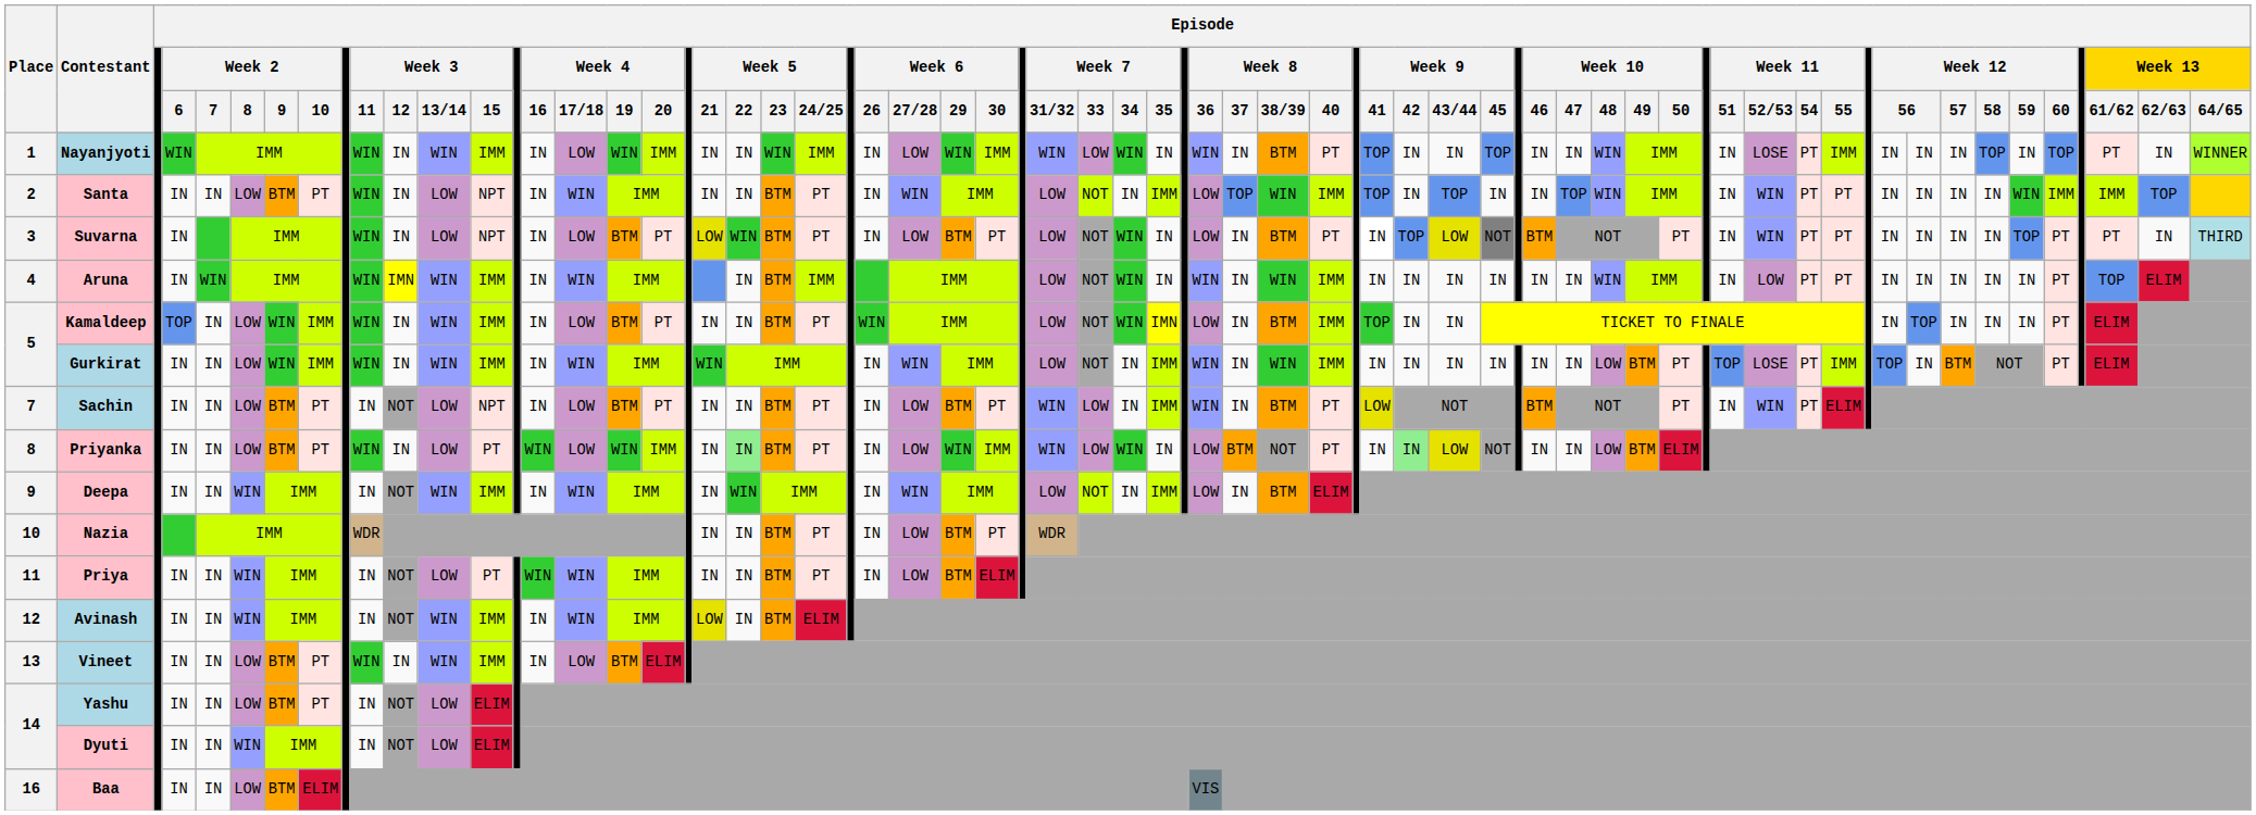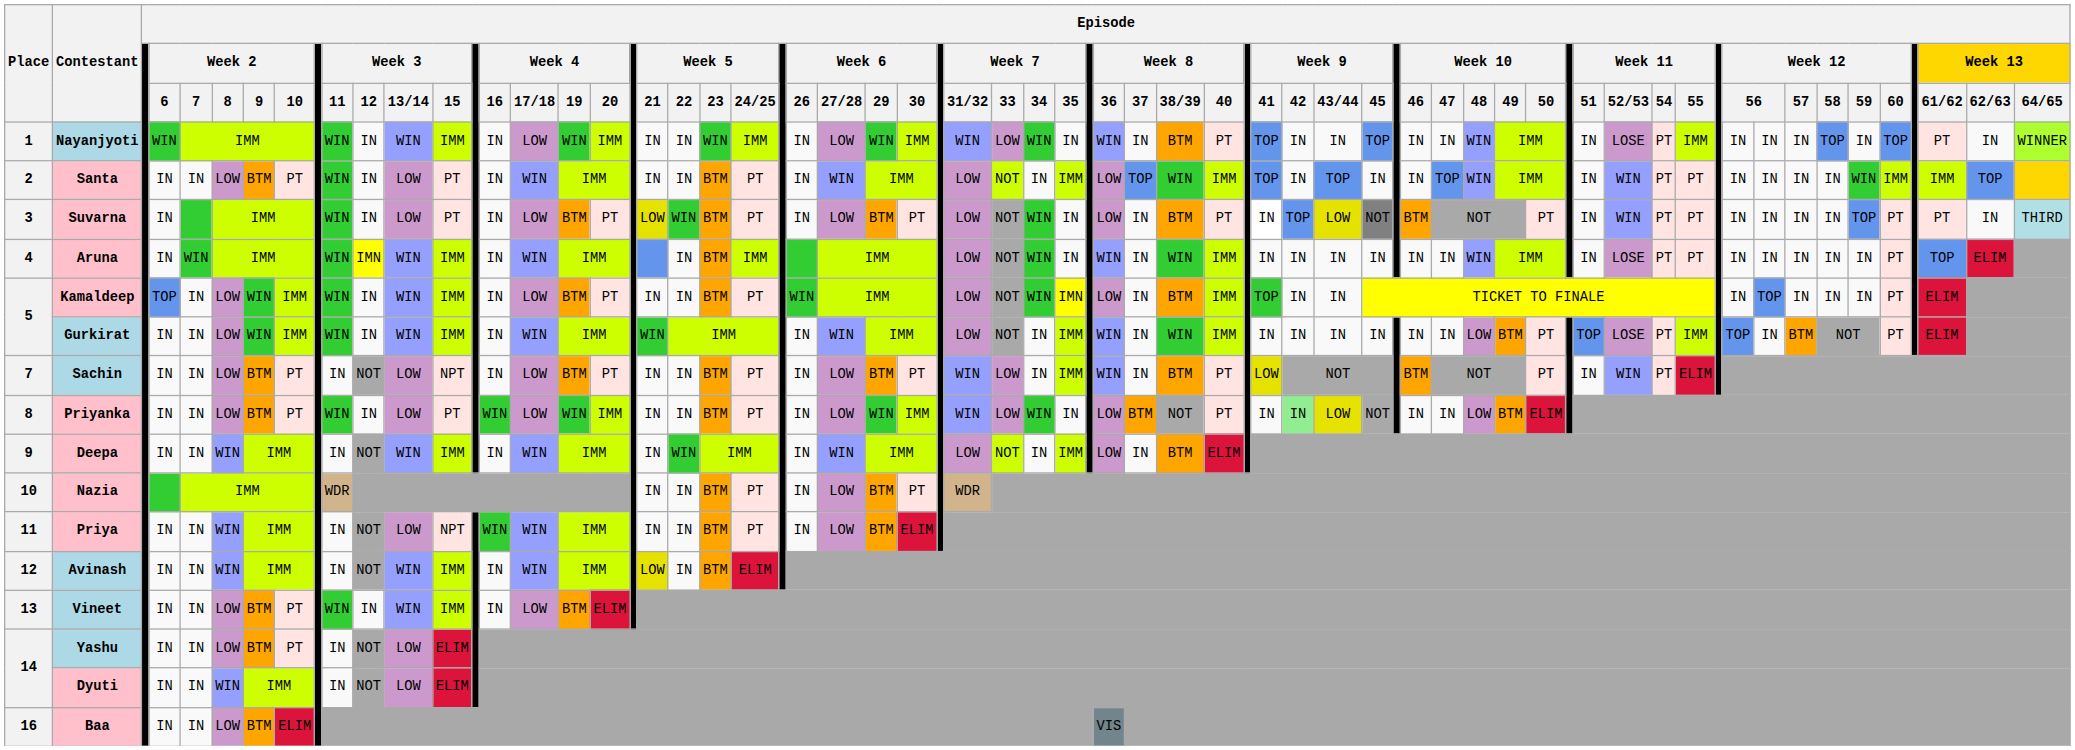Santa | column 13: NPT -> PT
Suvarna | column 13: NPT -> PT
Aruna | column 54: LOW -> LOSE
Priyanka | column 21: lightgreen background -> no background
Priya | column 13: PT -> NPT
